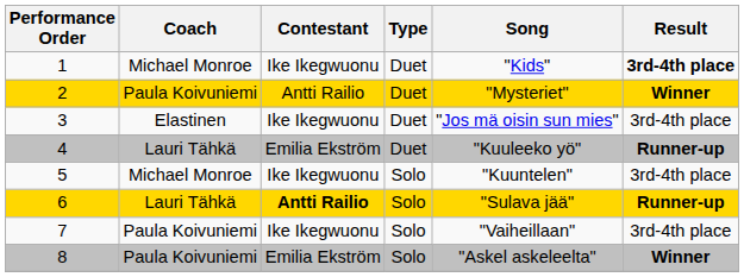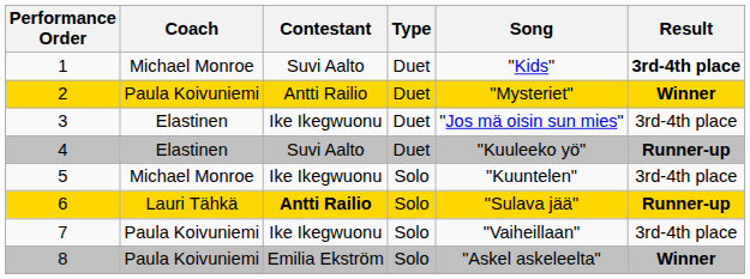1 | Contestant: Ike Ikegwuonu -> Suvi Aalto
4 | Coach: Lauri Tähkä -> Elastinen
4 | Contestant: Emilia Ekström -> Suvi Aalto
